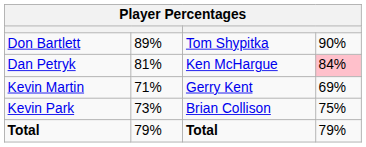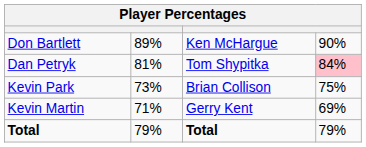Don Bartlett | column 3: Tom Shypitka -> Ken McHargue
Dan Petryk | column 3: Ken McHargue -> Tom Shypitka
rows swapped: Kevin Park <-> Kevin Martin
